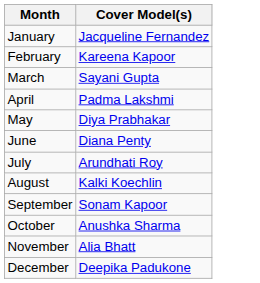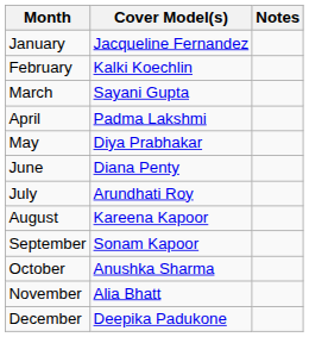+ column: Notes
February | Cover Model(s): Kareena Kapoor -> Kalki Koechlin
August | Cover Model(s): Kalki Koechlin -> Kareena Kapoor
